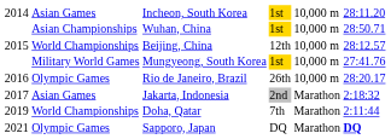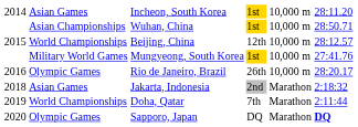Jakarta, Indonesia | column 1: 2017 -> 2018
Sapporo, Japan | column 1: 2021 -> 2020
